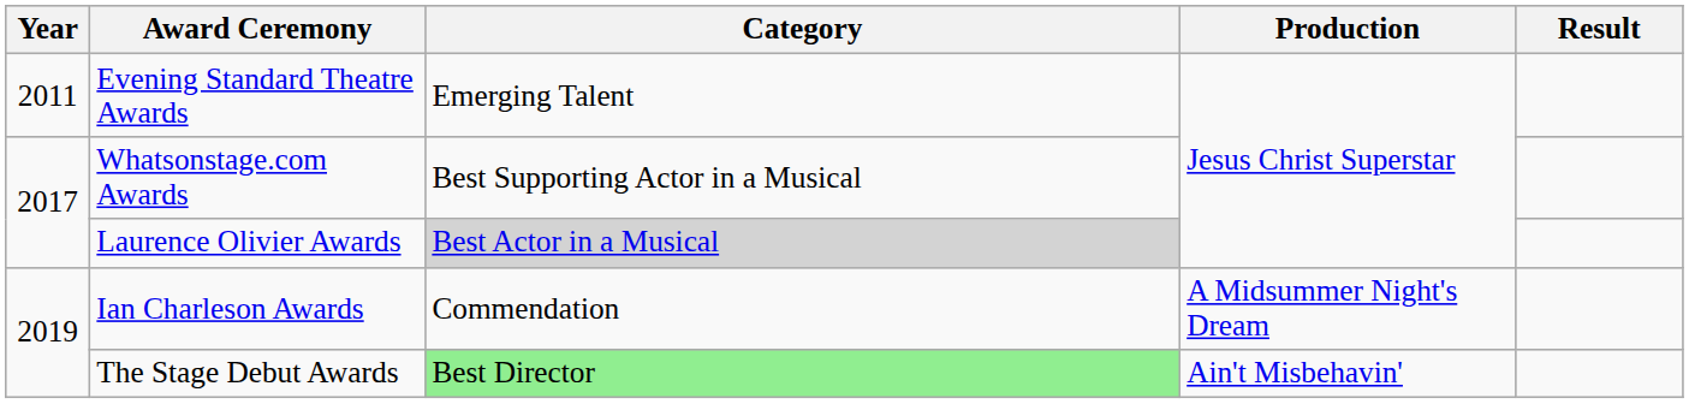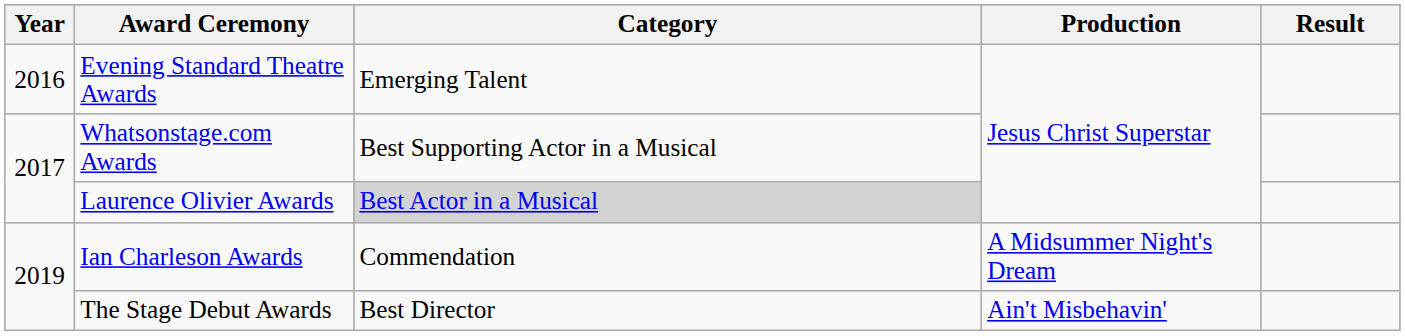Evening Standard Theatre Awards | Year: 2011 -> 2016
The Stage Debut Awards | Category: lightgreen background -> no background
